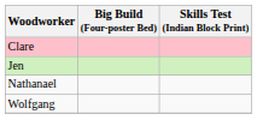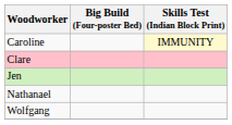+ row: Caroline | IMMUNITY
